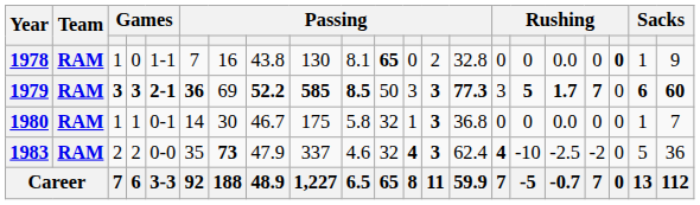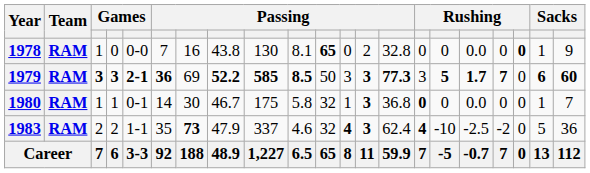1978 | column 5: 1-1 -> 0-0
1980 | column 15: normal -> bold
1983 | column 5: 0-0 -> 1-1
